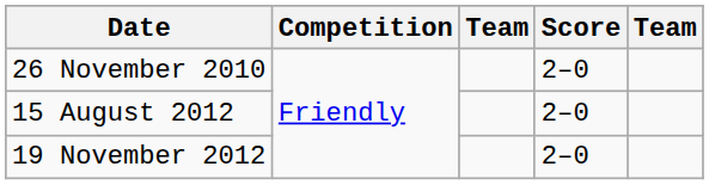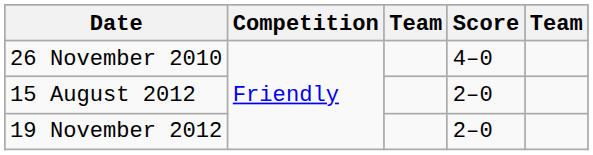26 November 2010 | Score: 2–0 -> 4–0
